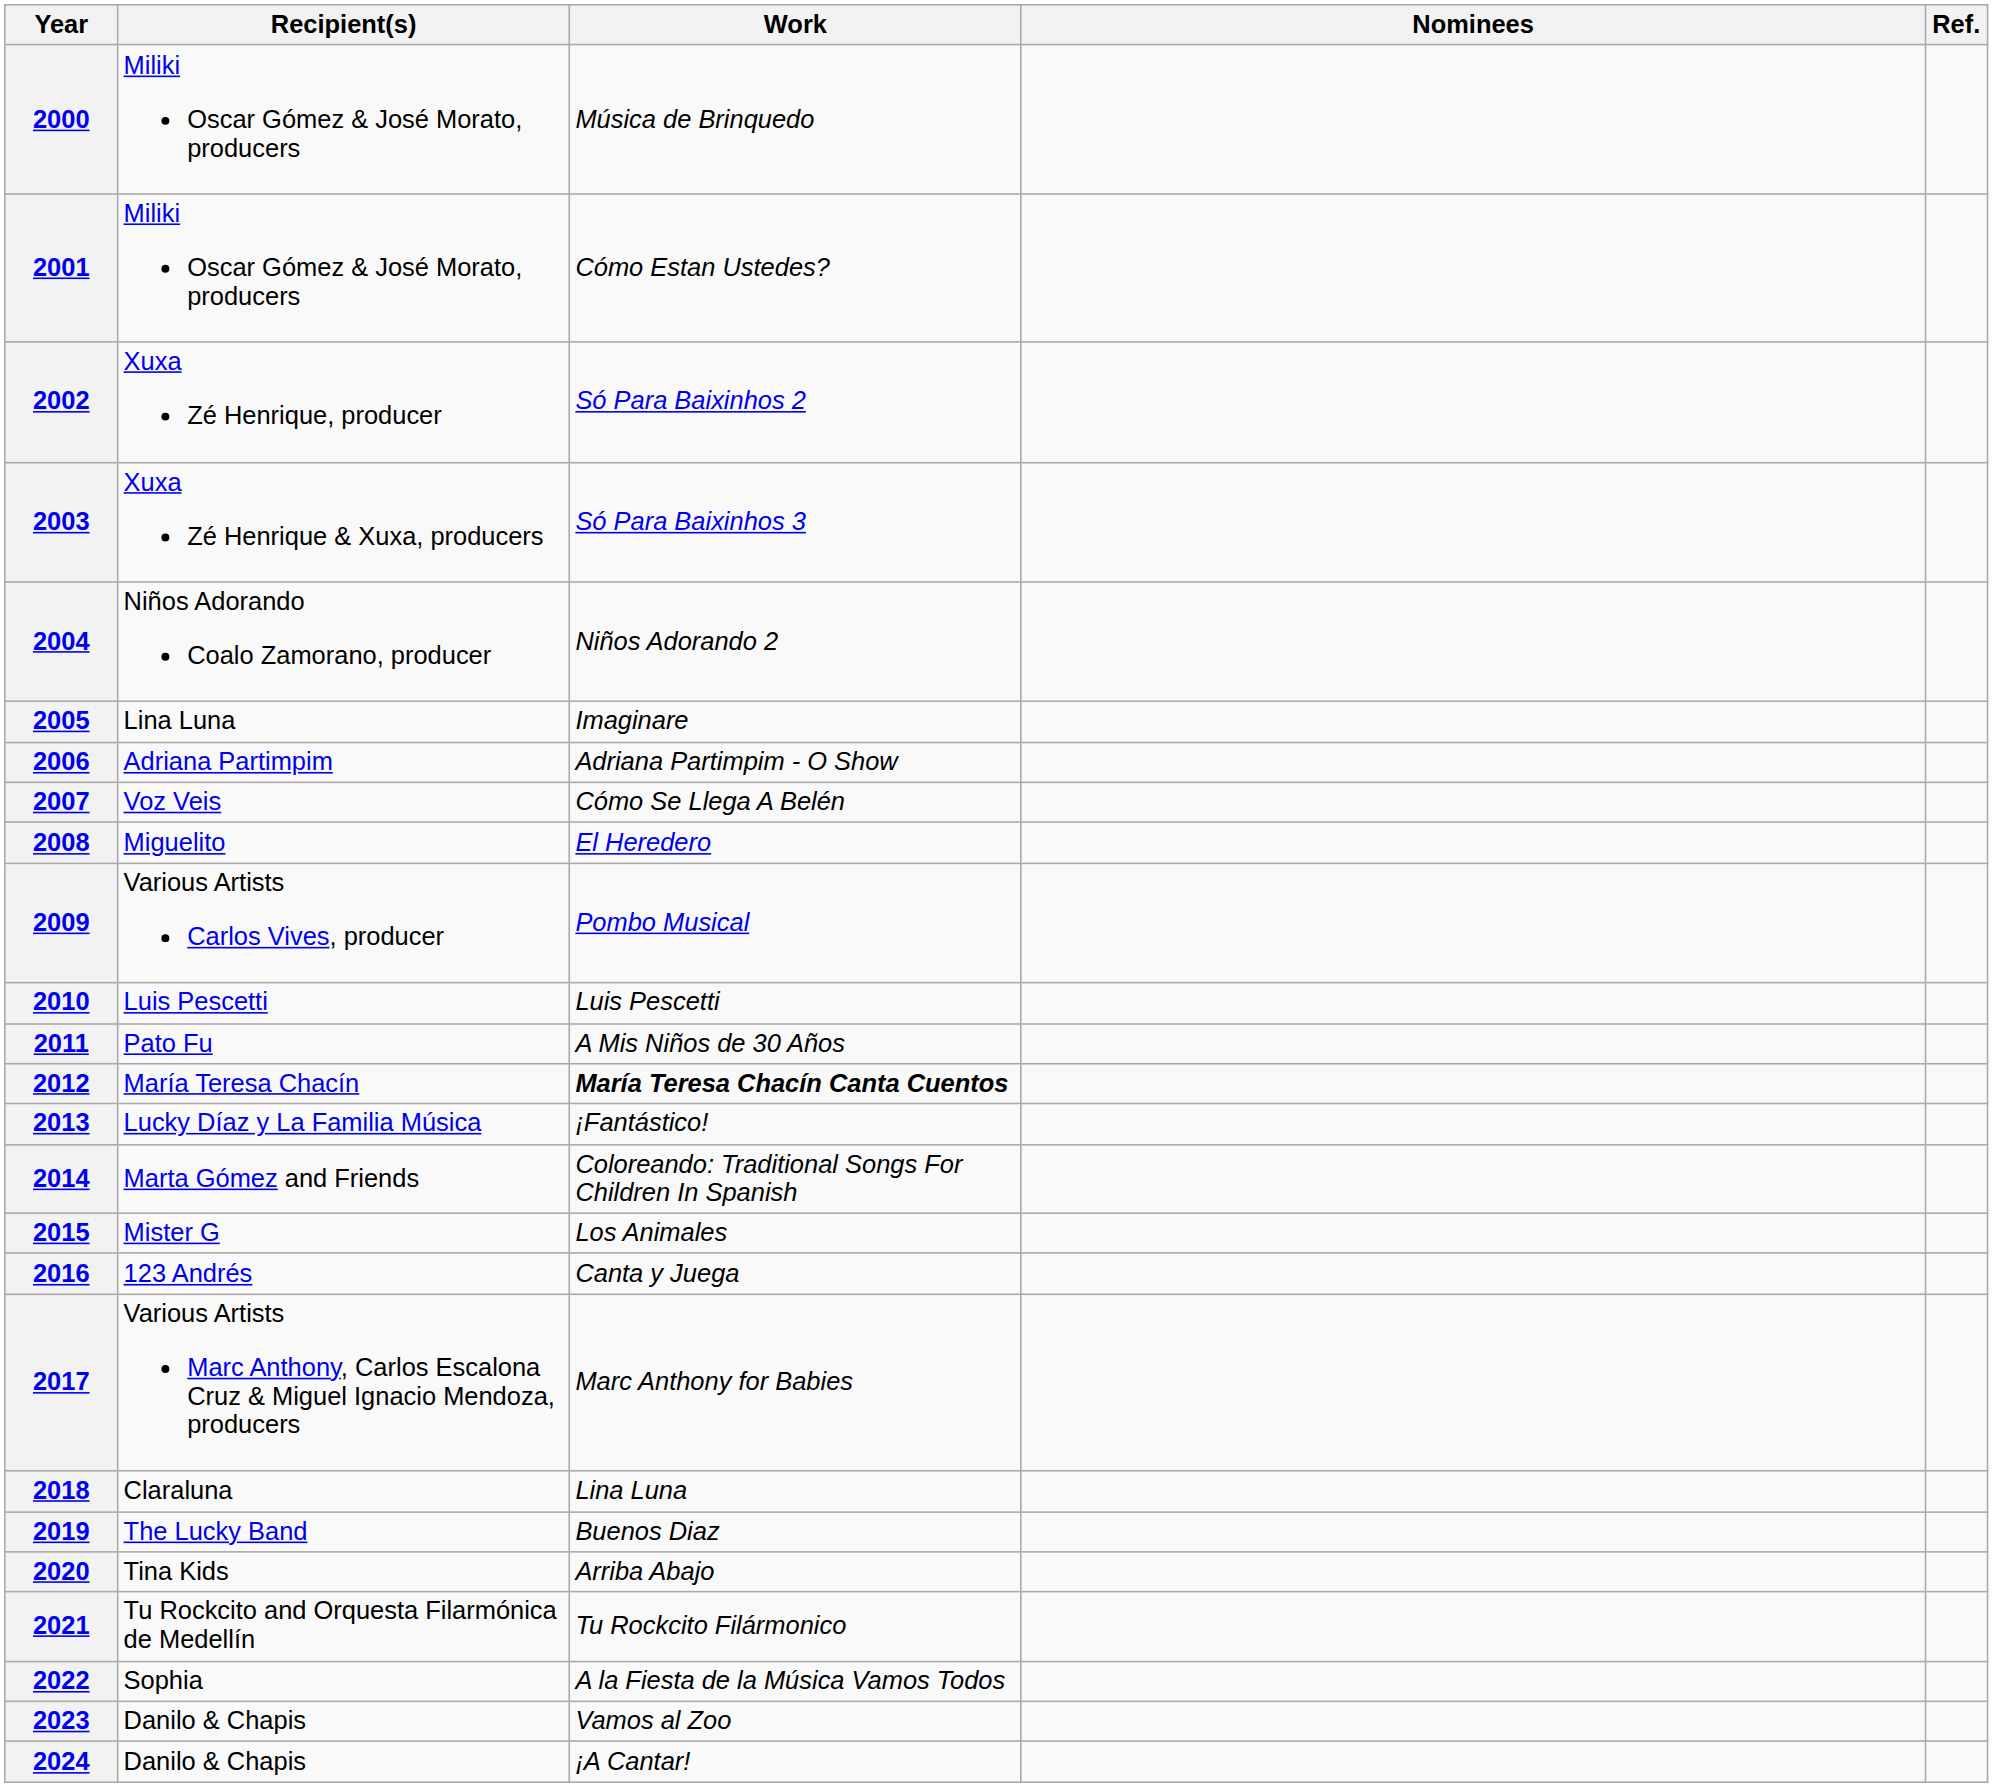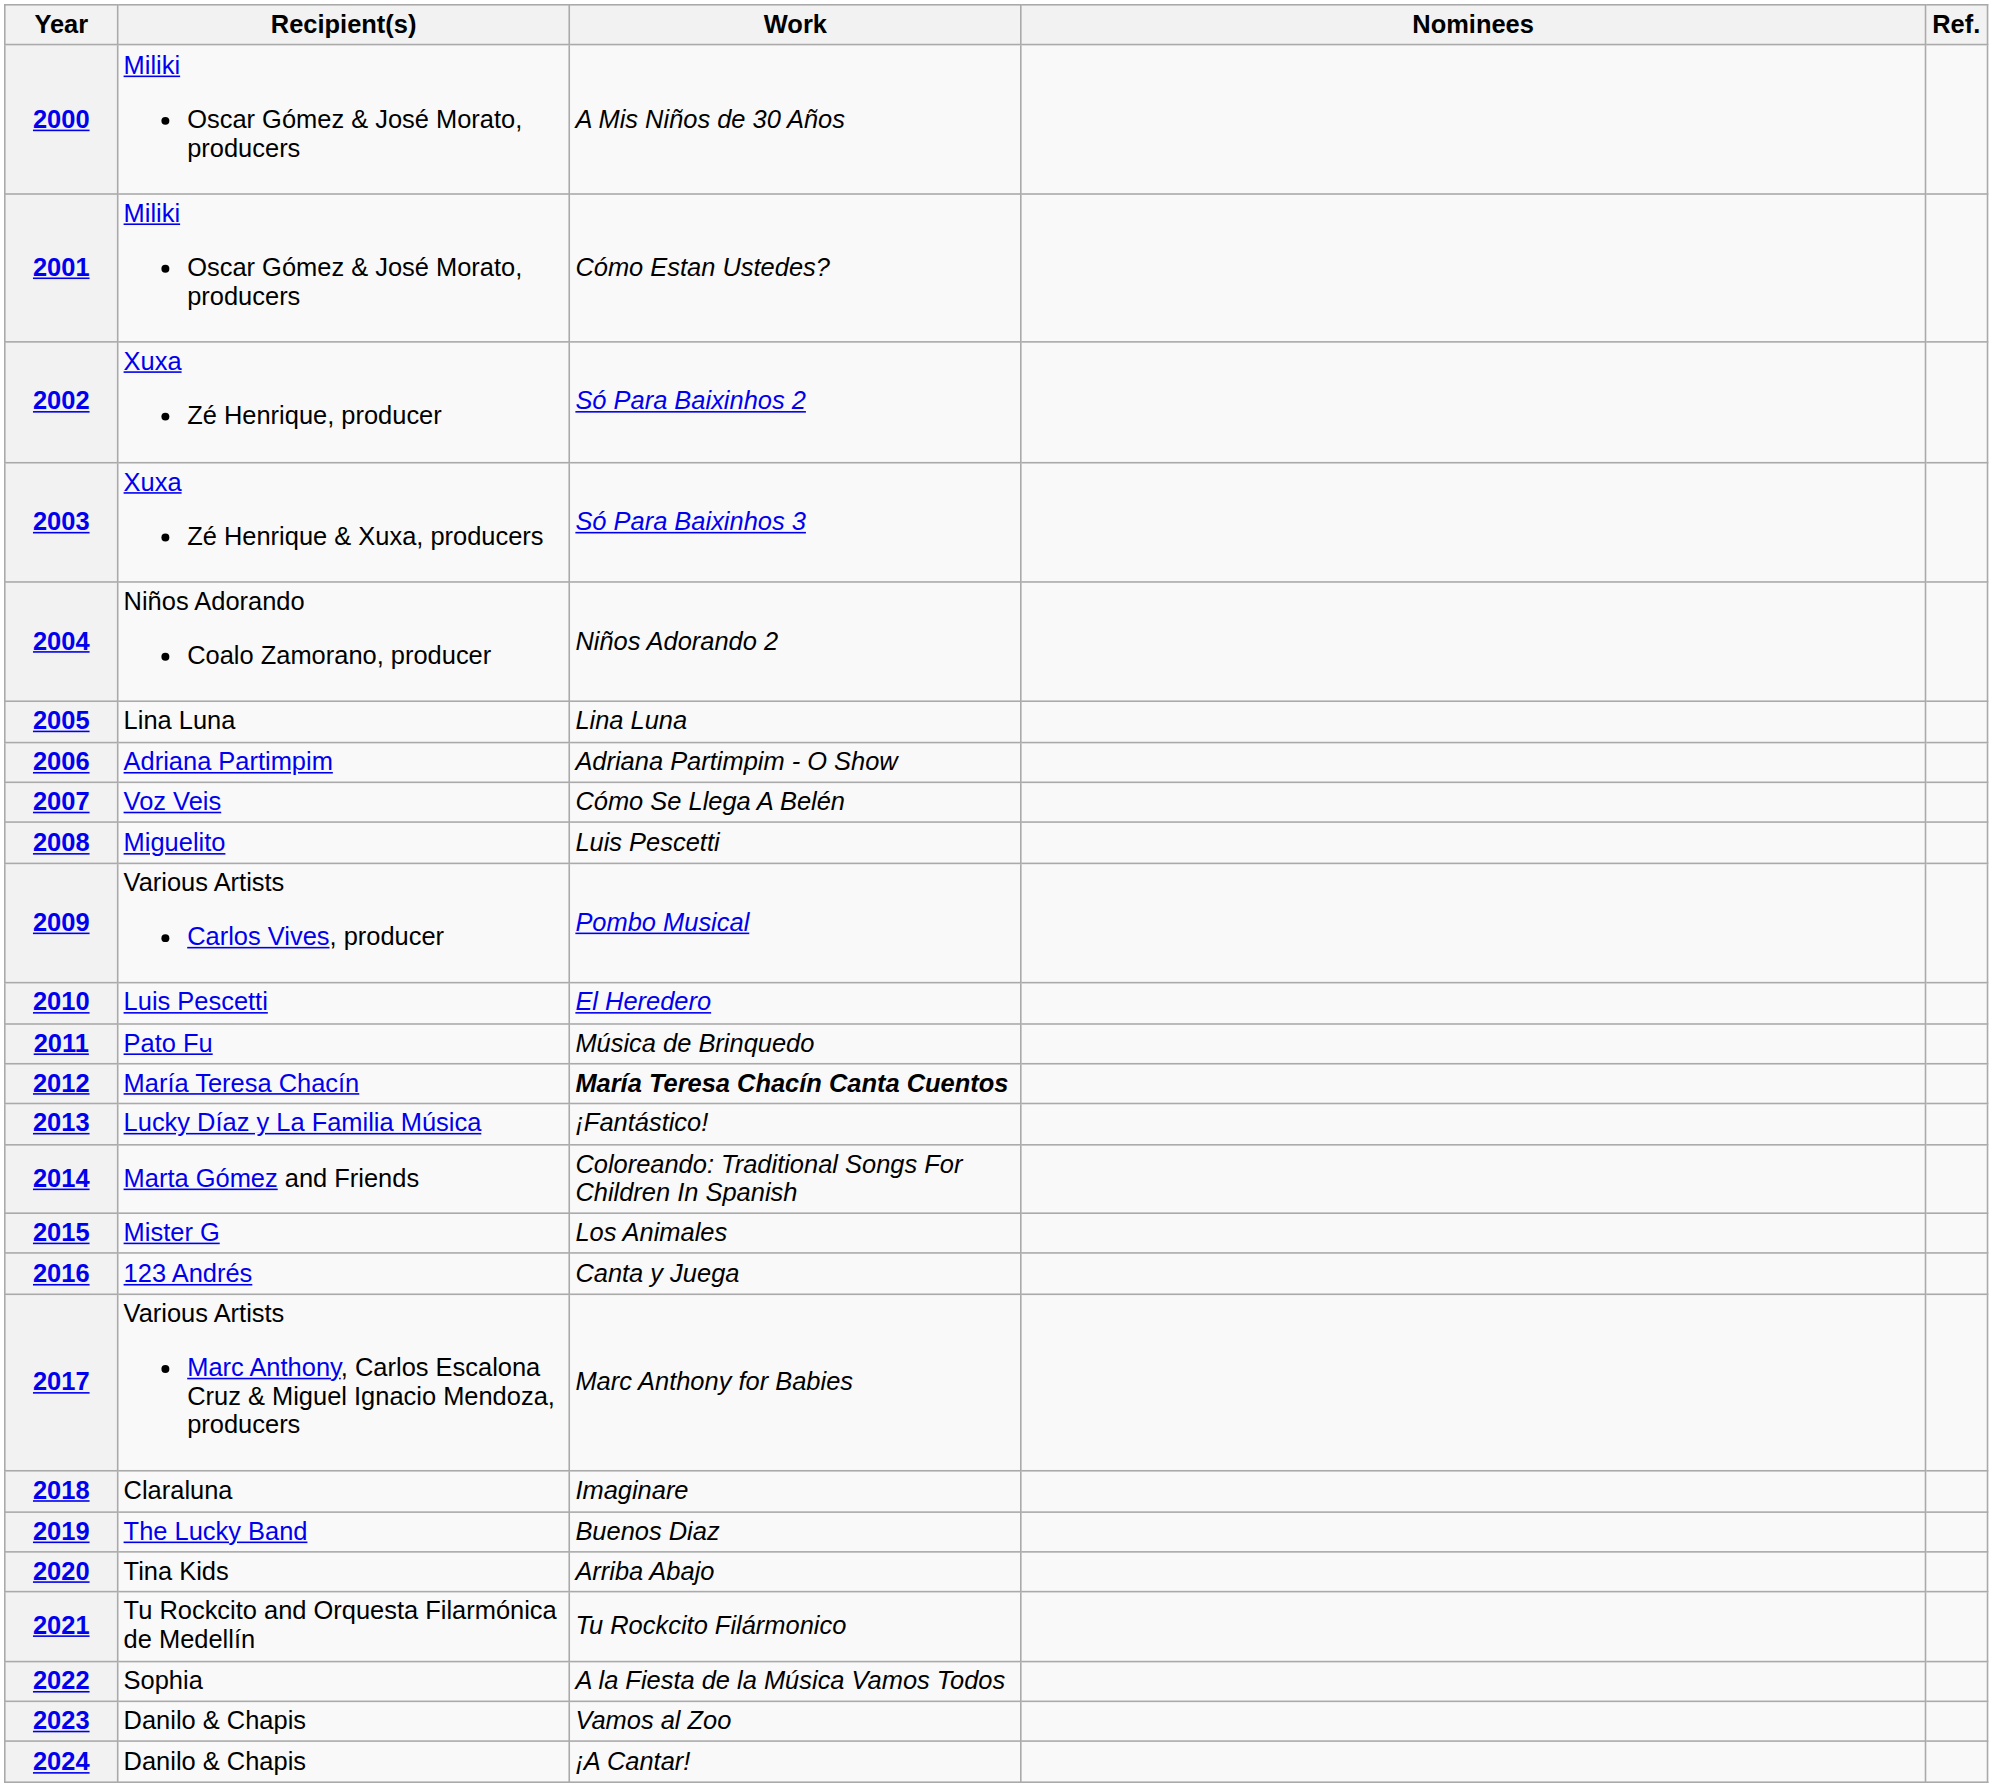2000 | Work: Música de Brinquedo -> A Mis Niños de 30 Años
2005 | Work: Imaginare -> Lina Luna
2008 | Work: El Heredero -> Luis Pescetti
2010 | Work: Luis Pescetti -> El Heredero
2011 | Work: A Mis Niños de 30 Años -> Música de Brinquedo
2018 | Work: Lina Luna -> Imaginare
